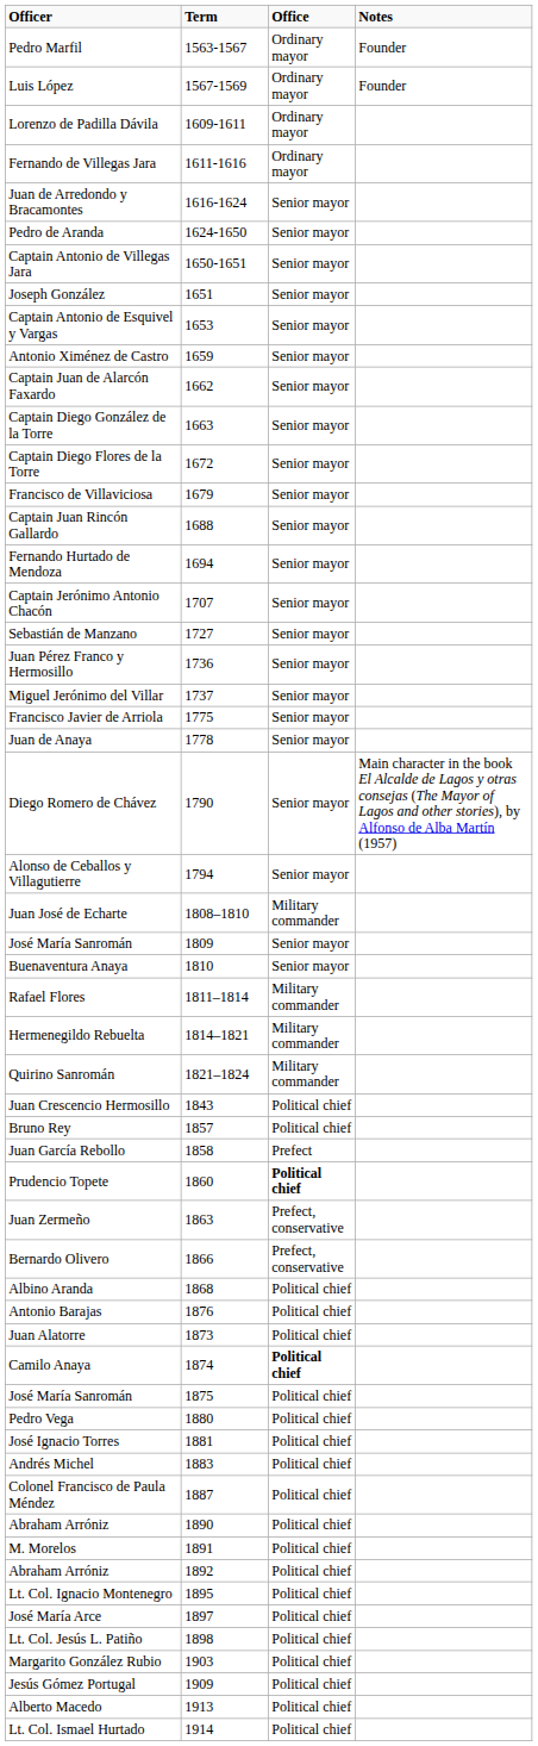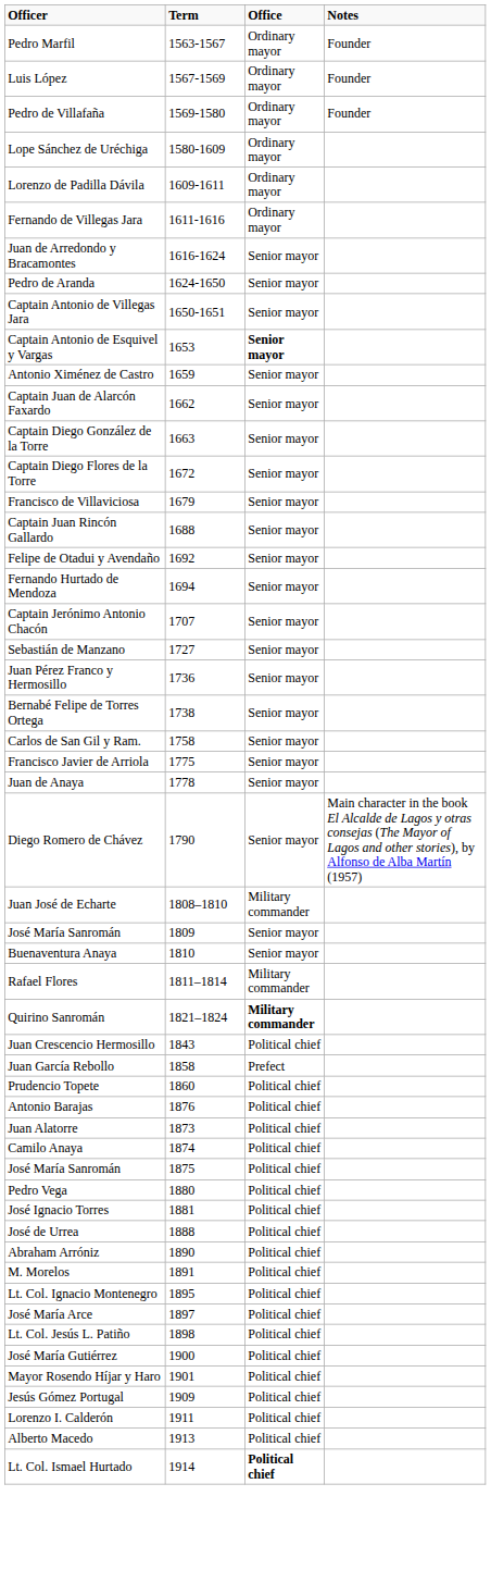+ row: Pedro de Villafaña | 1569-1580 | Ordinary mayor | Founder
+ row: Lope Sánchez de Uréchiga | 1580-1609 | Ordinary mayor
- row: Joseph González | 1651 | Senior mayor
Captain Antonio de Esquivel y Vargas | Office: normal -> bold
+ row: Felipe de Otadui y Avendaño | 1692 | Senior mayor
- row: Miguel Jerónimo del Villar | 1737 | Senior mayor
+ row: Bernabé Felipe de Torres Ortega | 1738 | Senior mayor
+ row: Carlos de San Gil y Ram. | 1758 | Senior mayor
- row: Alonso de Ceballos y Villagutierre | 1794 | Senior mayor
- row: Hermenegildo Rebuelta | 1814–1821 | Military commander
Quirino Sanromán | Office: normal -> bold
- row: Bruno Rey | 1857 | Political chief
Prudencio Topete | Office: bold -> normal
- row: Juan Zermeño | 1863 | Prefect, conservative
- row: Bernardo Olivero | 1866 | Prefect, conservative
- row: Albino Aranda | 1868 | Political chief
Camilo Anaya | Office: bold -> normal
- row: Andrés Michel | 1883 | Political chief
- row: Colonel Francisco de Paula Méndez | 1887 | Political chief
+ row: José de Urrea | 1888 | Political chief
- row: Abraham Arróniz | 1892 | Political chief
+ row: José María Gutiérrez | 1900 | Political chief
+ row: Mayor Rosendo Híjar y Haro | 1901 | Political chief
- row: Margarito González Rubio | 1903 | Political chief
+ row: Lorenzo I. Calderón | 1911 | Political chief
Lt. Col. Ismael Hurtado | Office: normal -> bold
